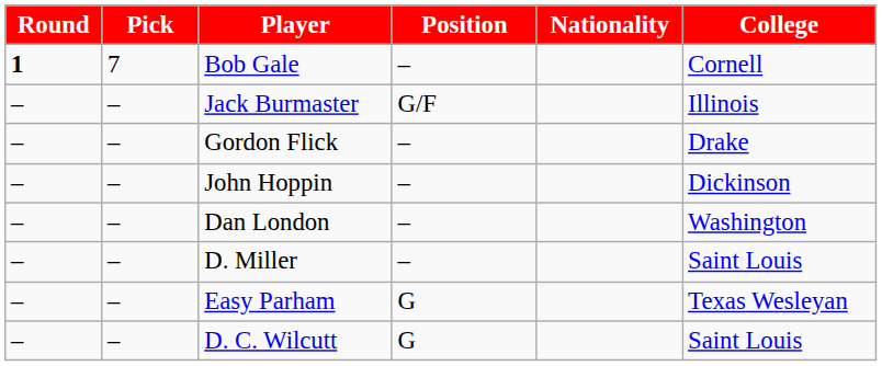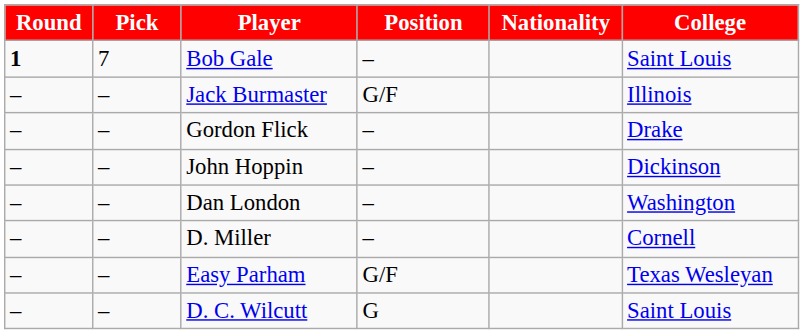Bob Gale | College: Cornell -> Saint Louis
D. Miller | College: Saint Louis -> Cornell
Easy Parham | Position: G -> G/F
